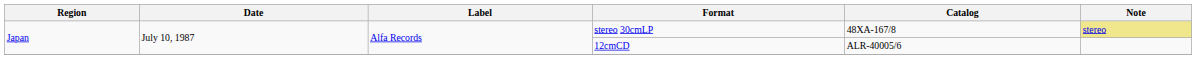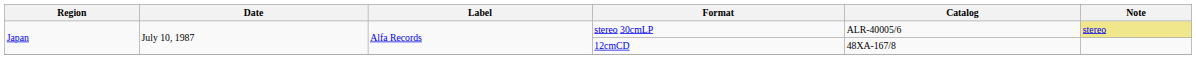stereo 30cmLP | Catalog: 48XA-167/8 -> ALR-40005/6
12cmCD | Catalog: ALR-40005/6 -> 48XA-167/8
